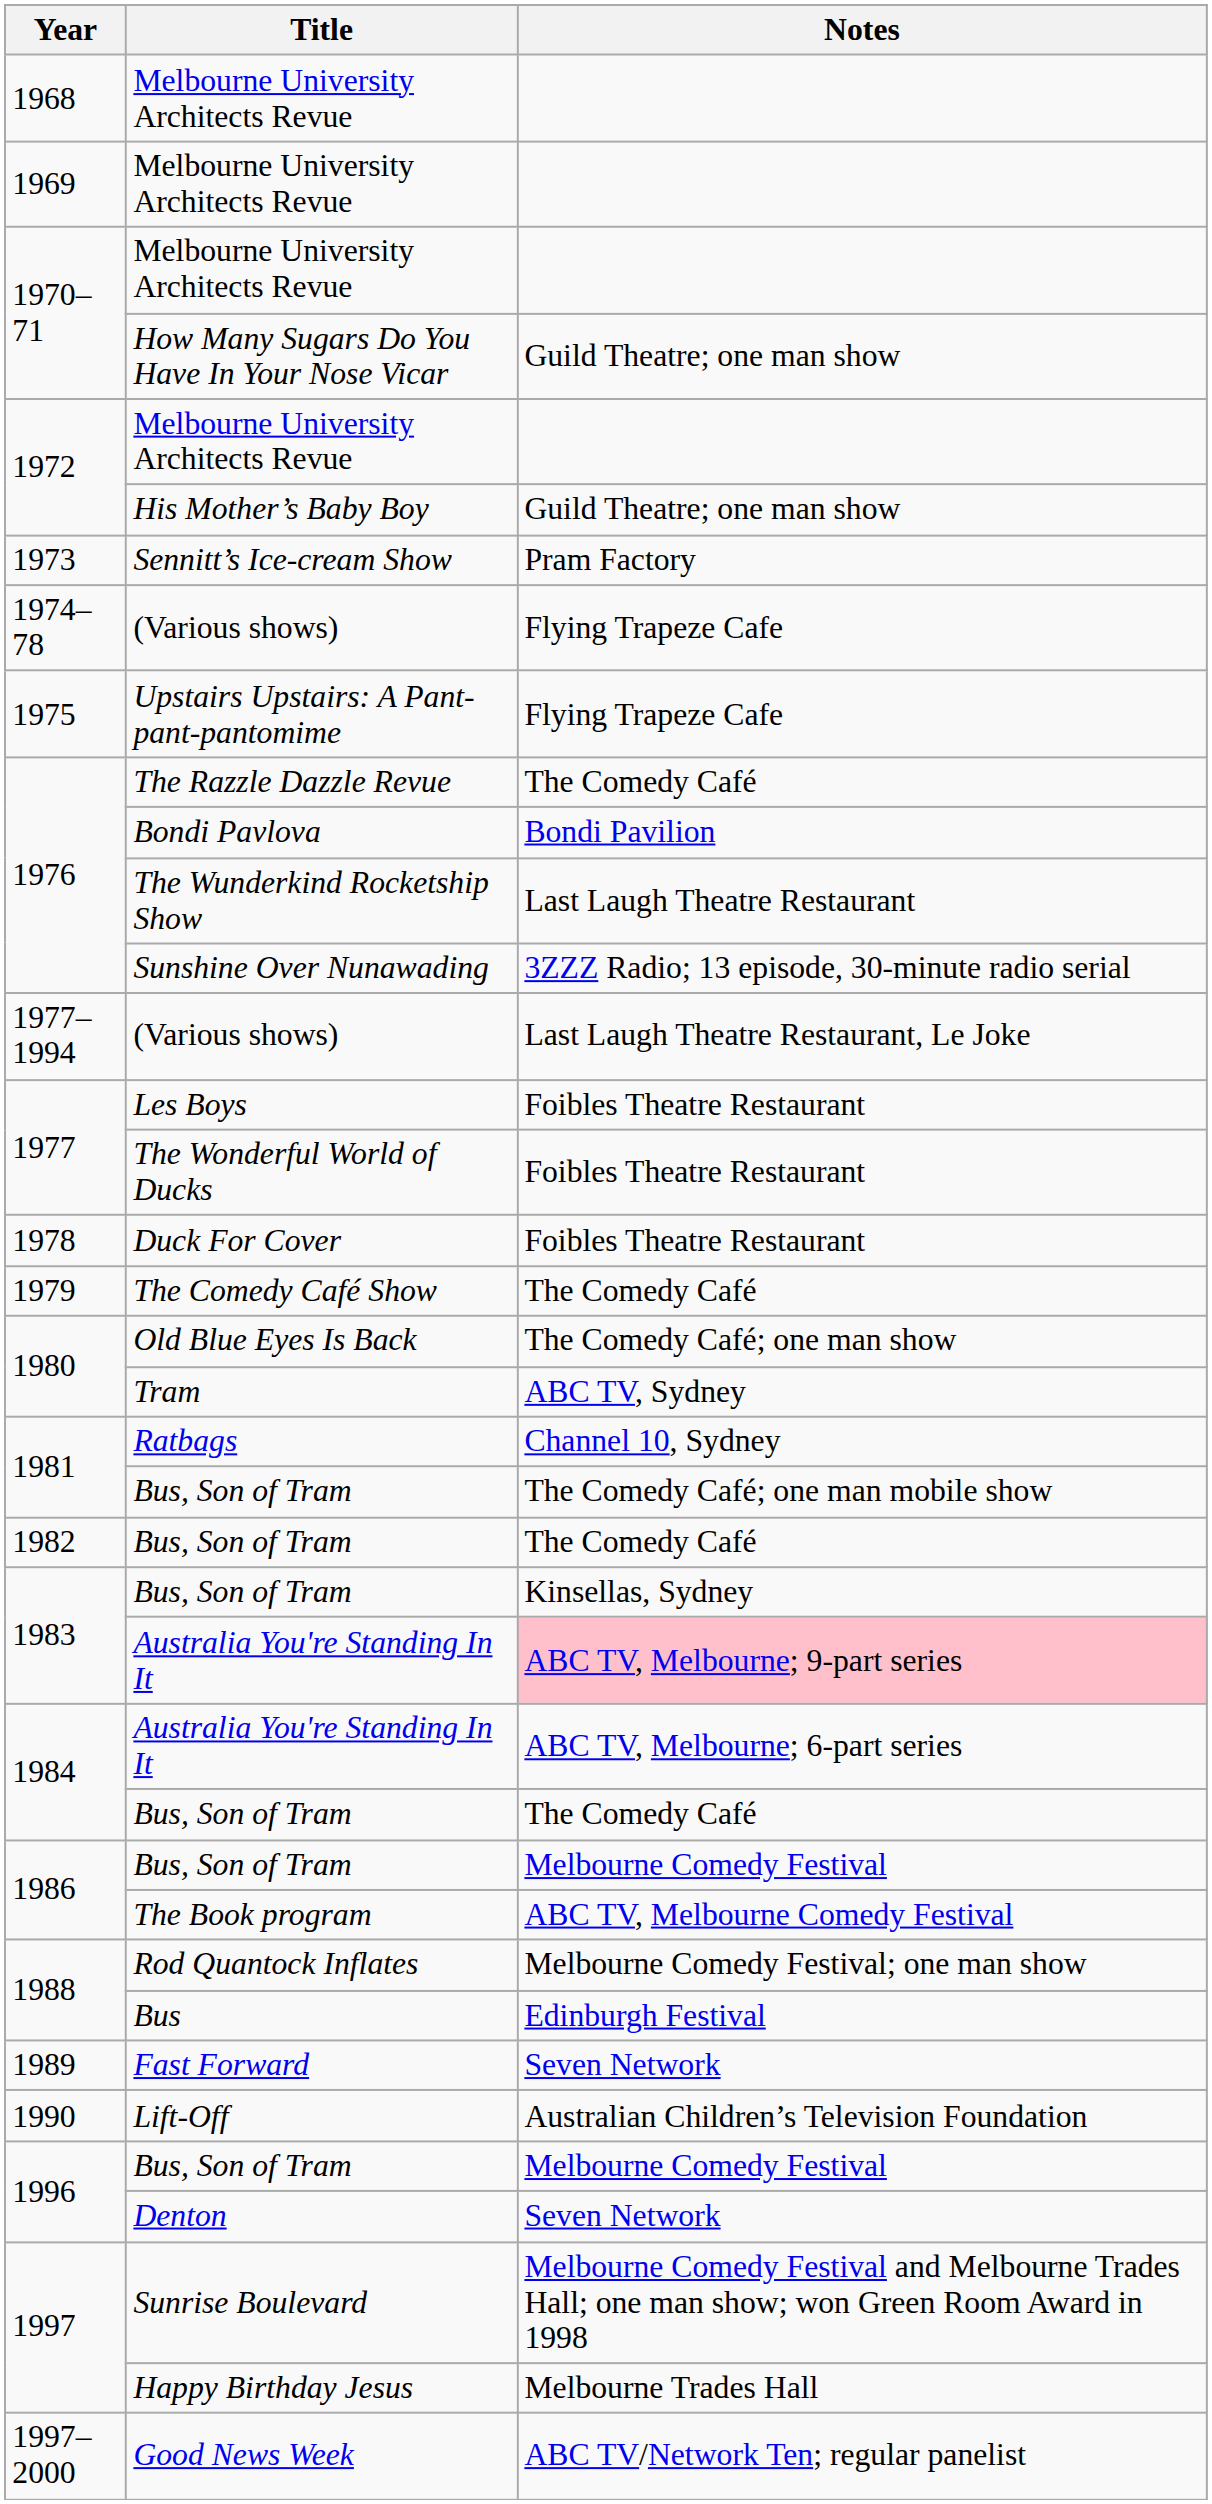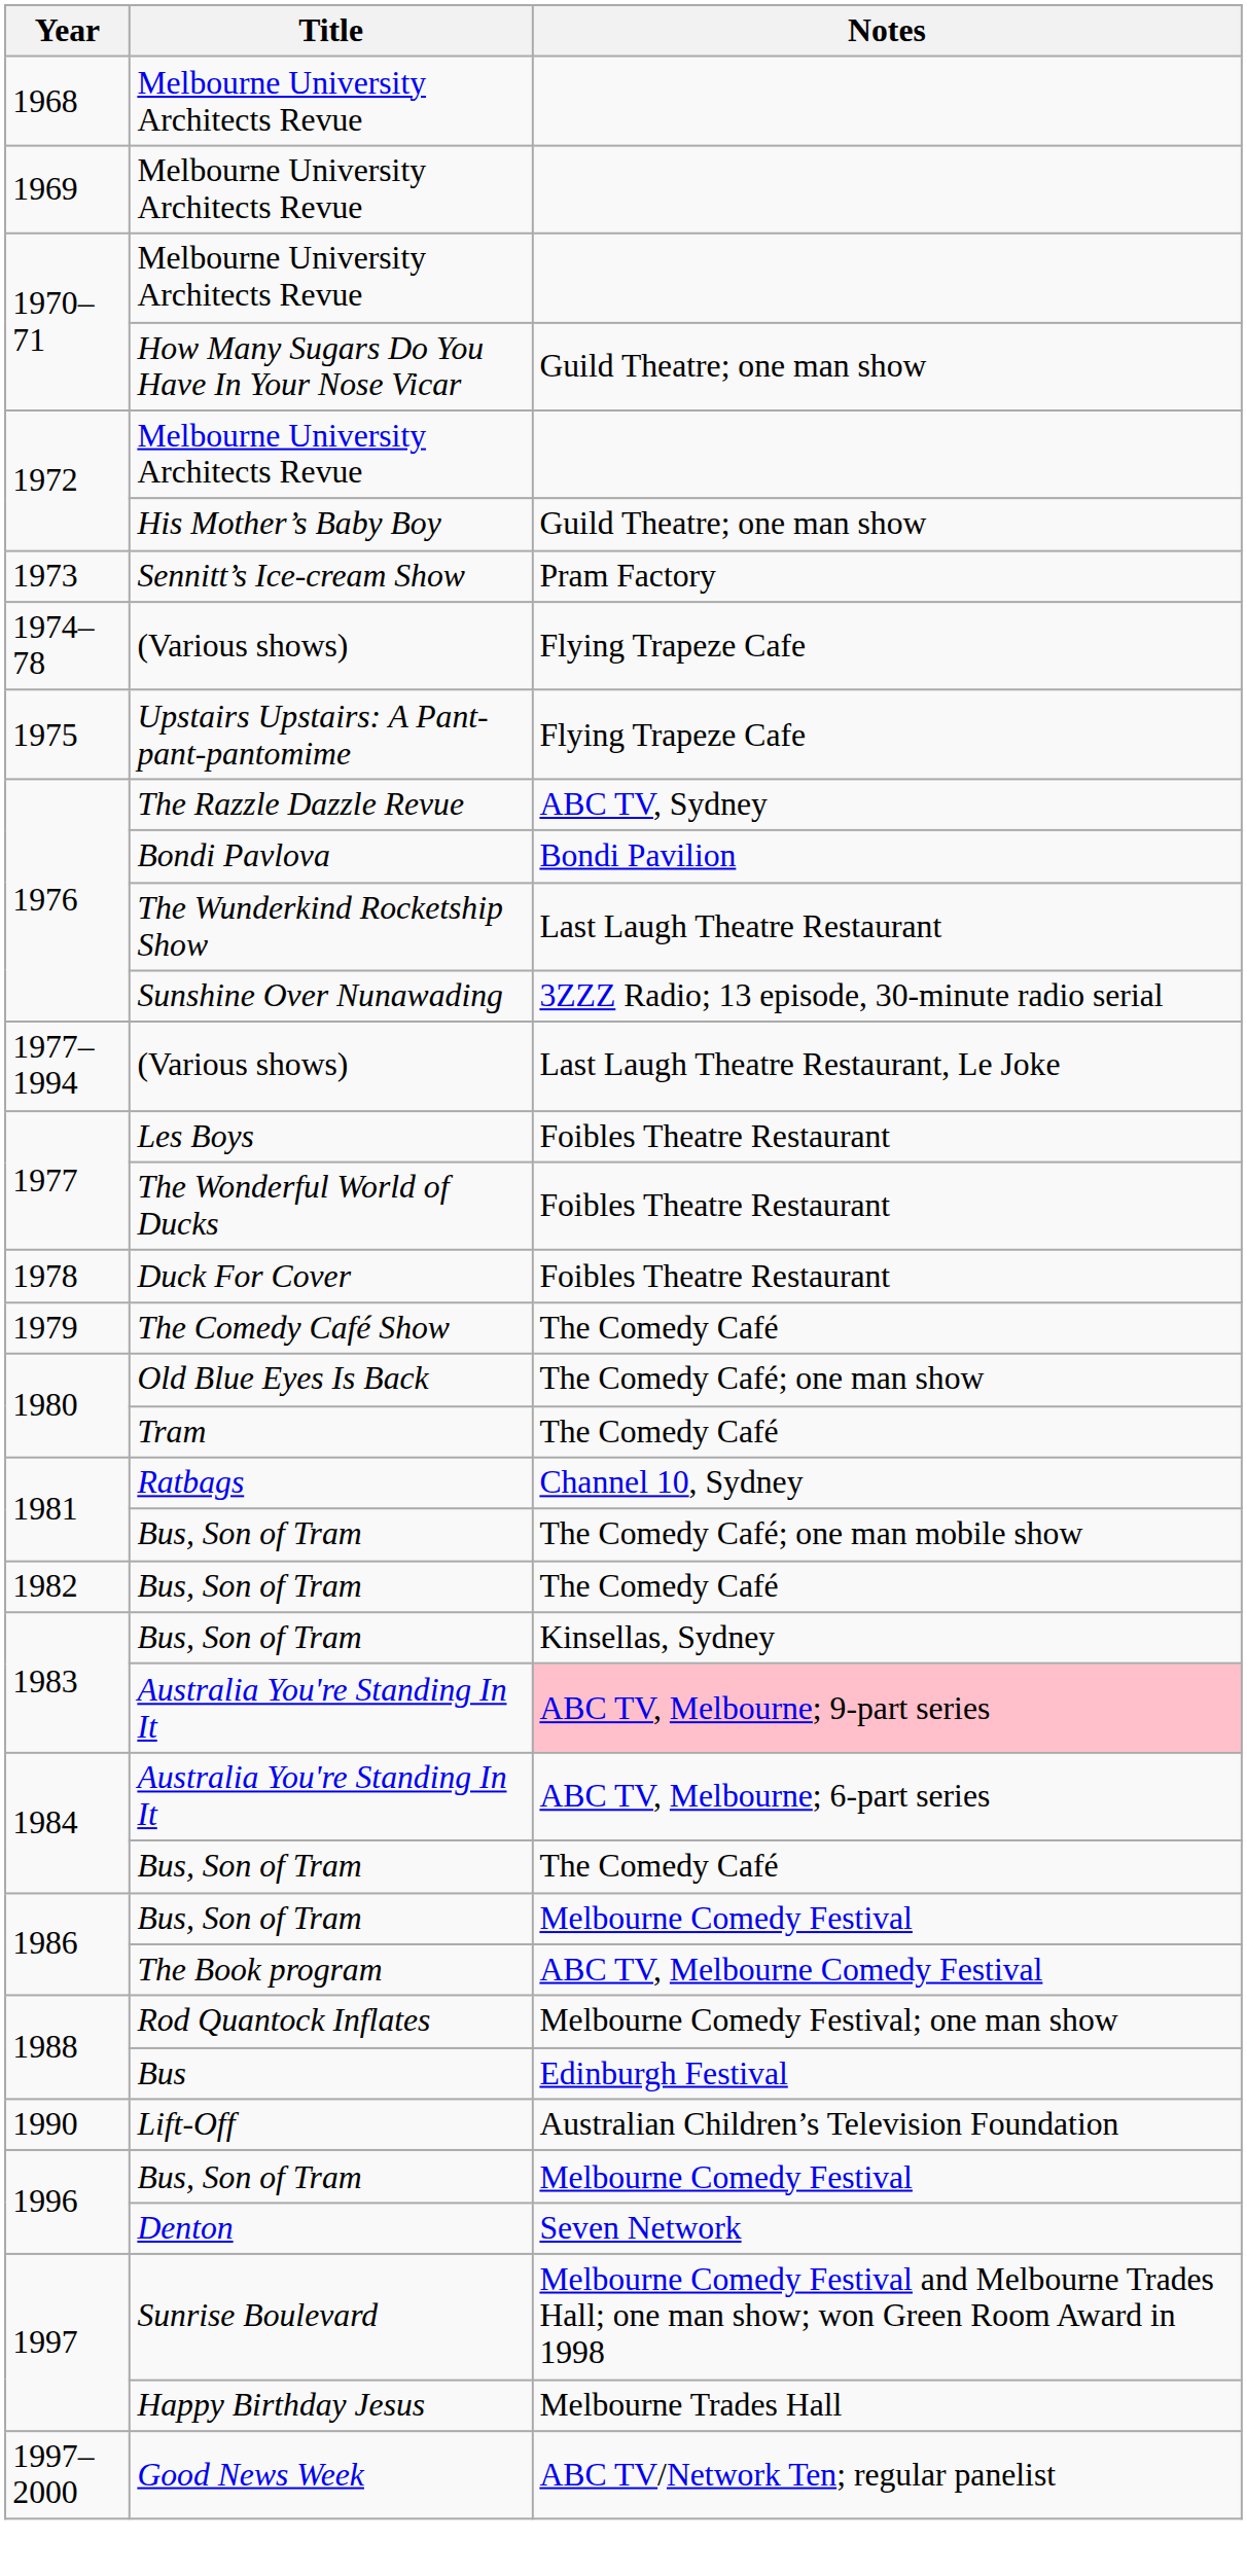The Razzle Dazzle Revue | Notes: The Comedy Café -> ABC TV, Sydney
Tram | Notes: ABC TV, Sydney -> The Comedy Café
- row: 1989 | Fast Forward | Seven Network
